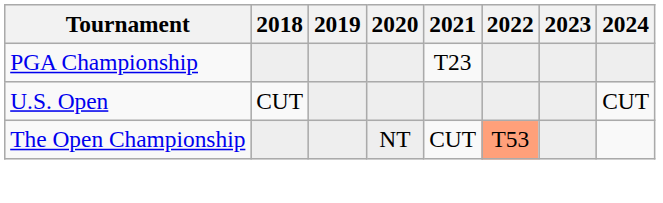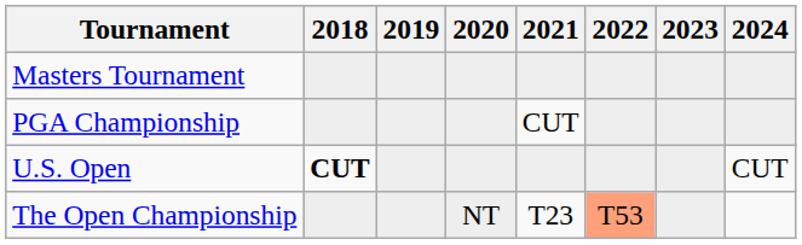+ row: Masters Tournament
PGA Championship | 2021: T23 -> CUT
U.S. Open | 2018: normal -> bold
The Open Championship | 2021: CUT -> T23
